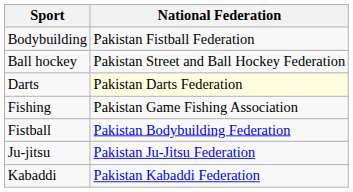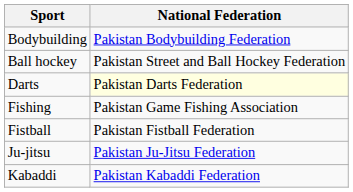Bodybuilding | National Federation: Pakistan Fistball Federation -> Pakistan Bodybuilding Federation
Fistball | National Federation: Pakistan Bodybuilding Federation -> Pakistan Fistball Federation
